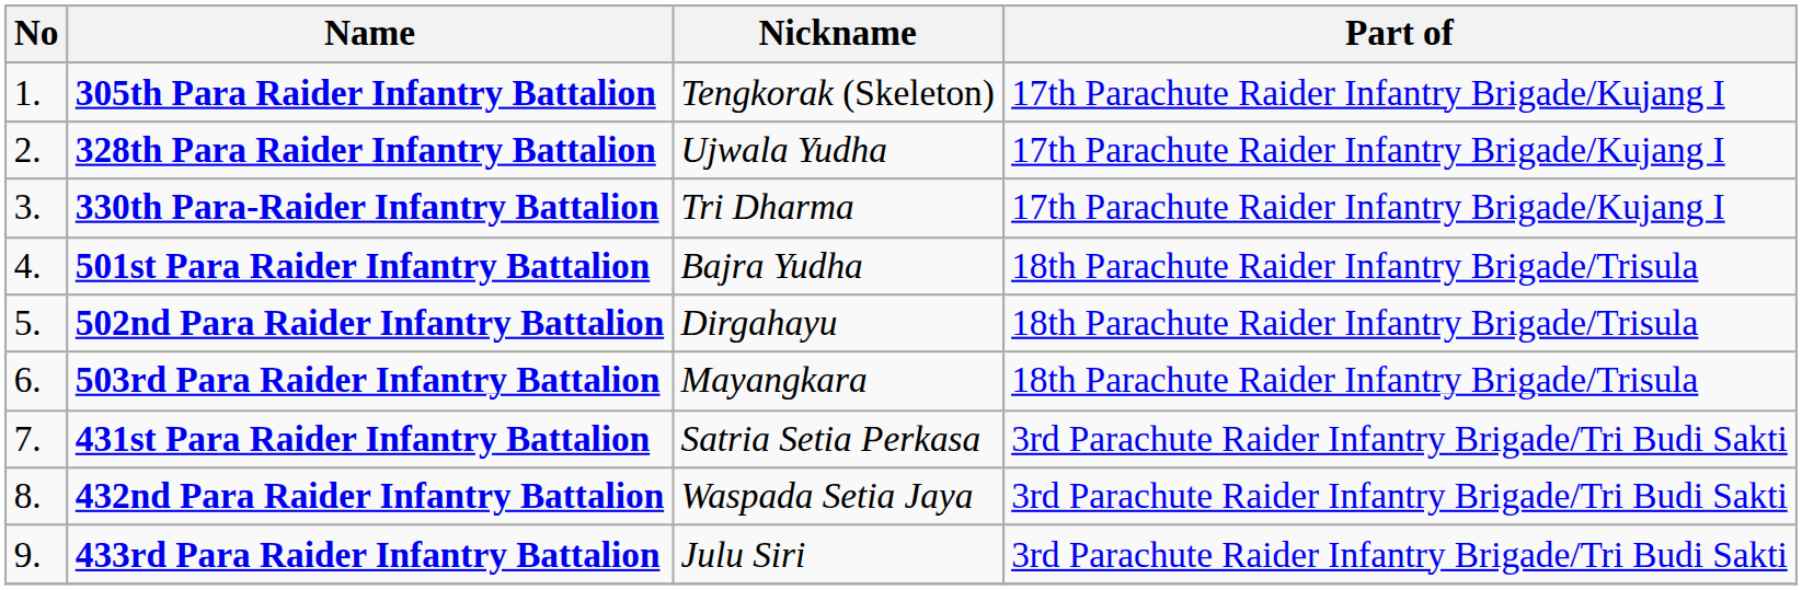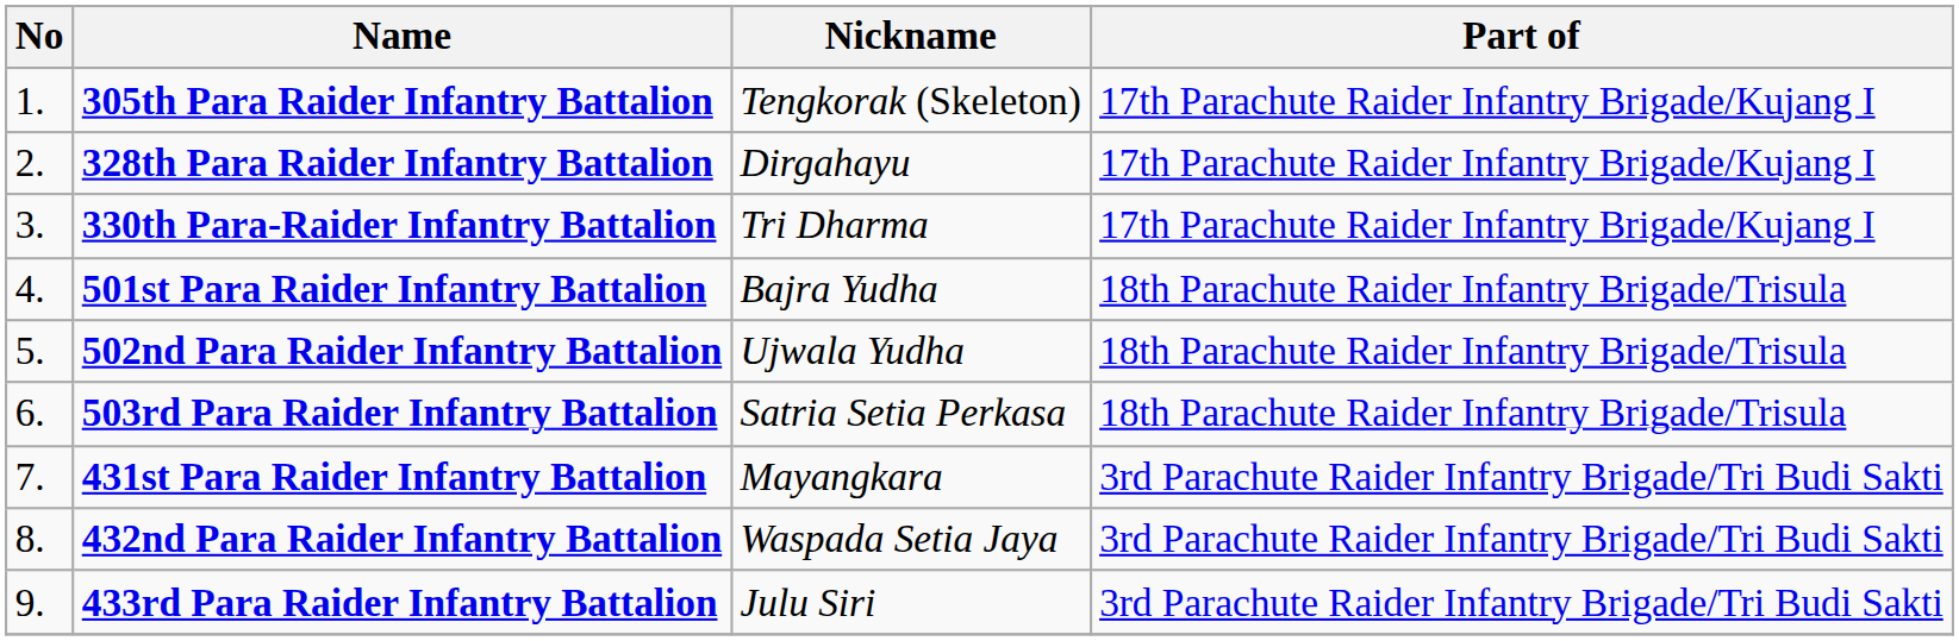328th Para Raider Infantry Battalion | Nickname: Ujwala Yudha -> Dirgahayu
502nd Para Raider Infantry Battalion | Nickname: Dirgahayu -> Ujwala Yudha
503rd Para Raider Infantry Battalion | Nickname: Mayangkara -> Satria Setia Perkasa
431st Para Raider Infantry Battalion | Nickname: Satria Setia Perkasa -> Mayangkara
